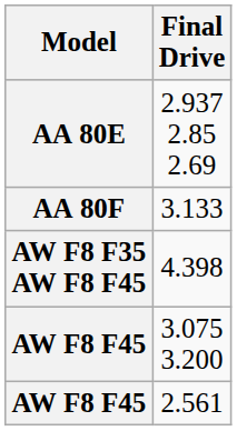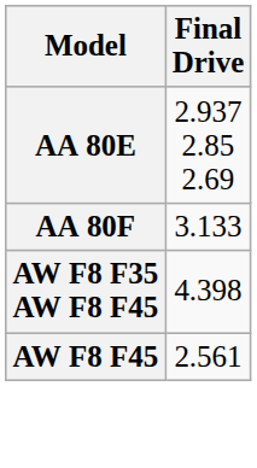- row: AW F8 F45 | 3.075 3.200
